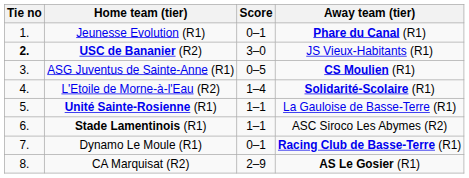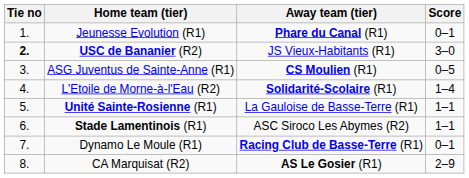columns swapped: Score <-> Away team (tier)
